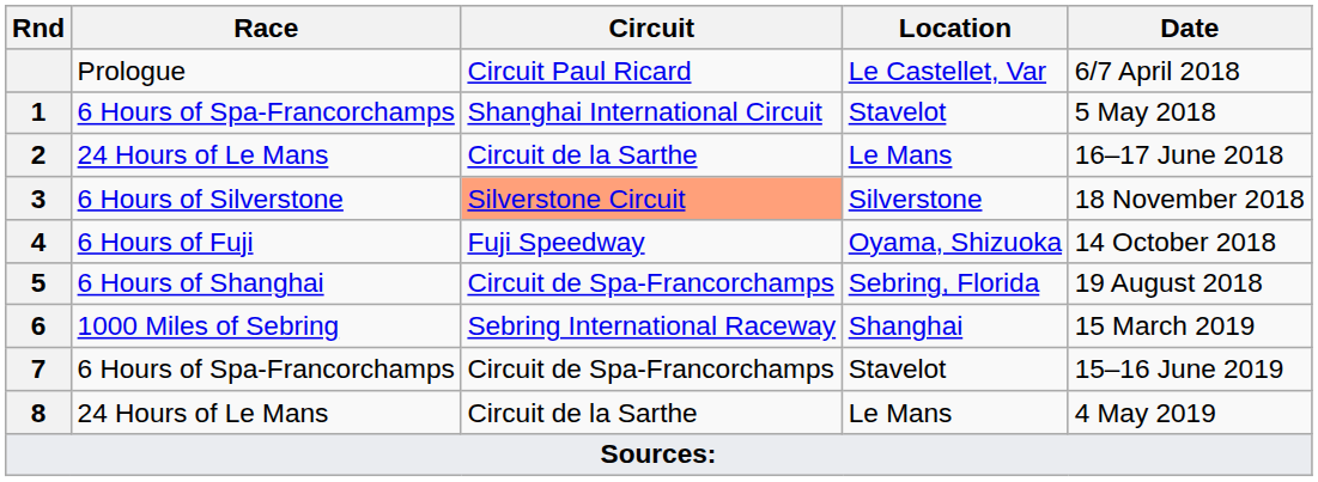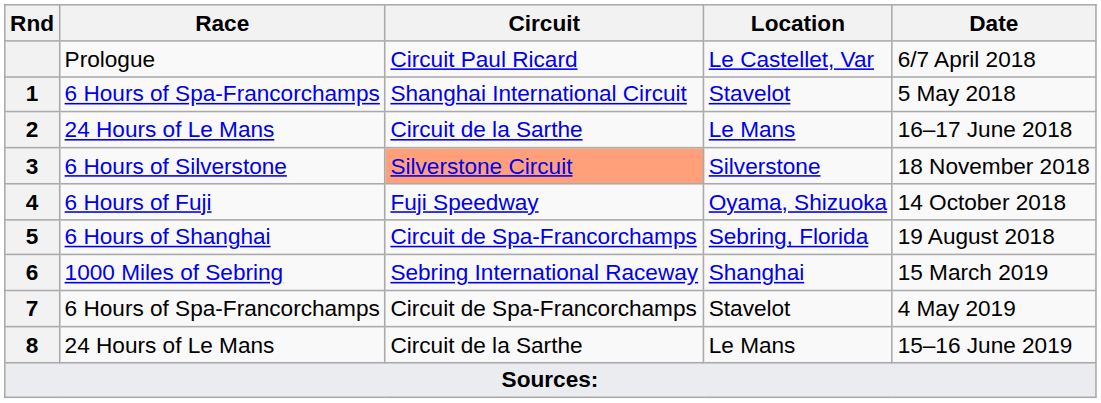7 | Date: 15–16 June 2019 -> 4 May 2019
8 | Date: 4 May 2019 -> 15–16 June 2019
